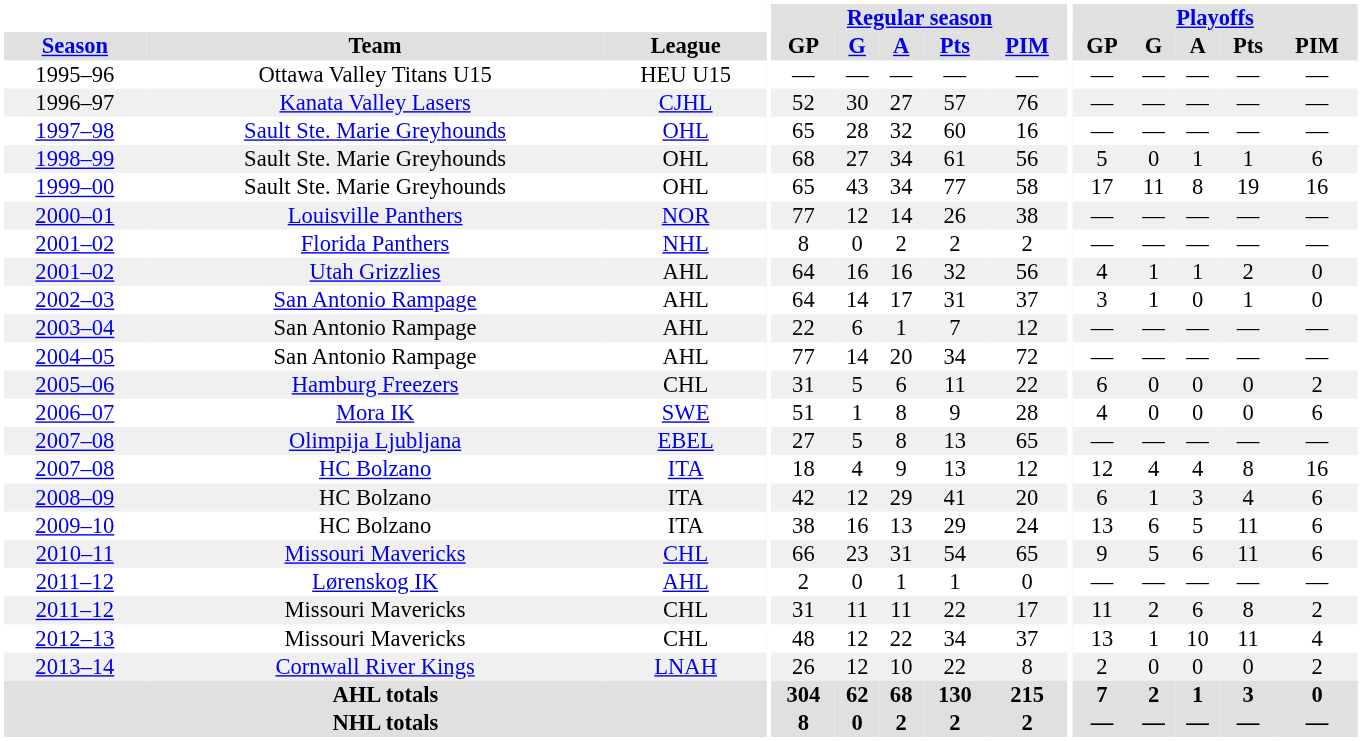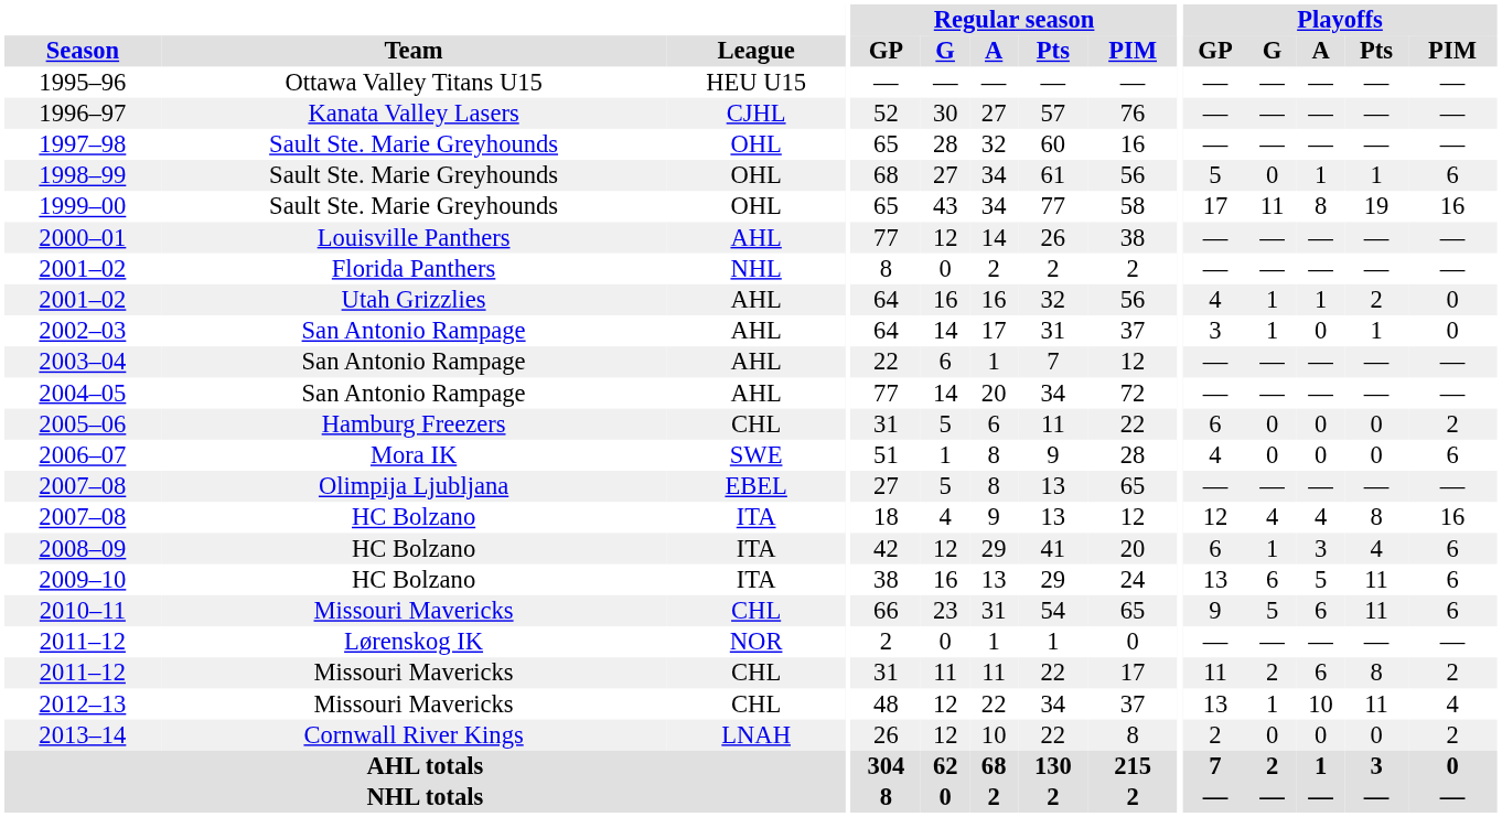2000–01 | League: NOR -> AHL
2011–12 / Lørenskog IK | League: AHL -> NOR
